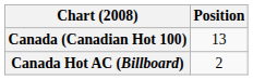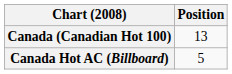Canada Hot AC (Billboard) | Position: 2 -> 5
